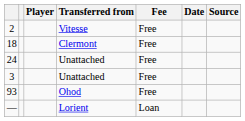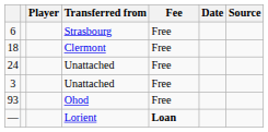- row: 2 | Vitesse | Free
+ row: 6 | Strasbourg | Free
— | Fee: normal -> bold
